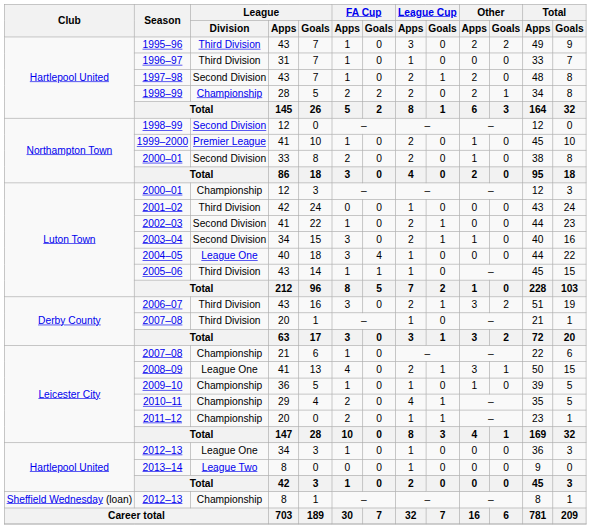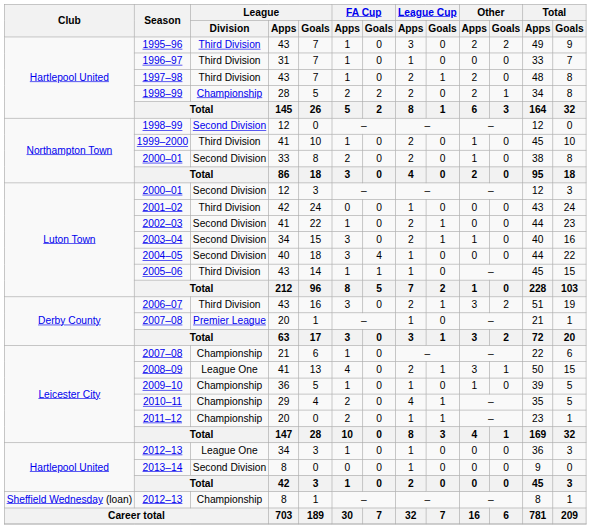1997–98 | League / Division: Second Division -> Third Division
1999–2000 | League / Division: Premier League -> Third Division
2000–01 / 12 | League / Division: Championship -> Second Division
2004–05 | League / Division: League One -> Second Division
2007–08 / 20 | League / Division: Third Division -> Premier League
2013–14 | League / Division: League Two -> Second Division
